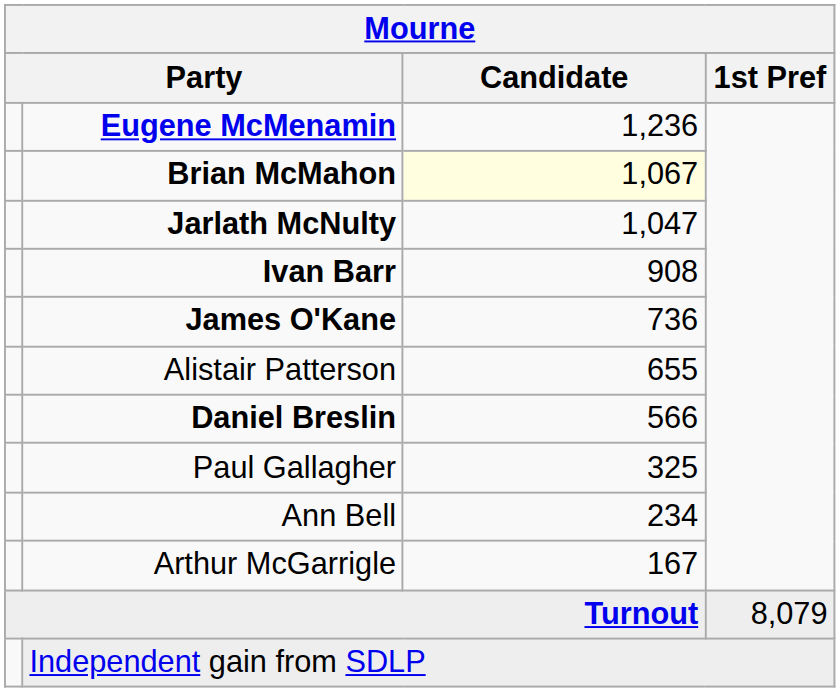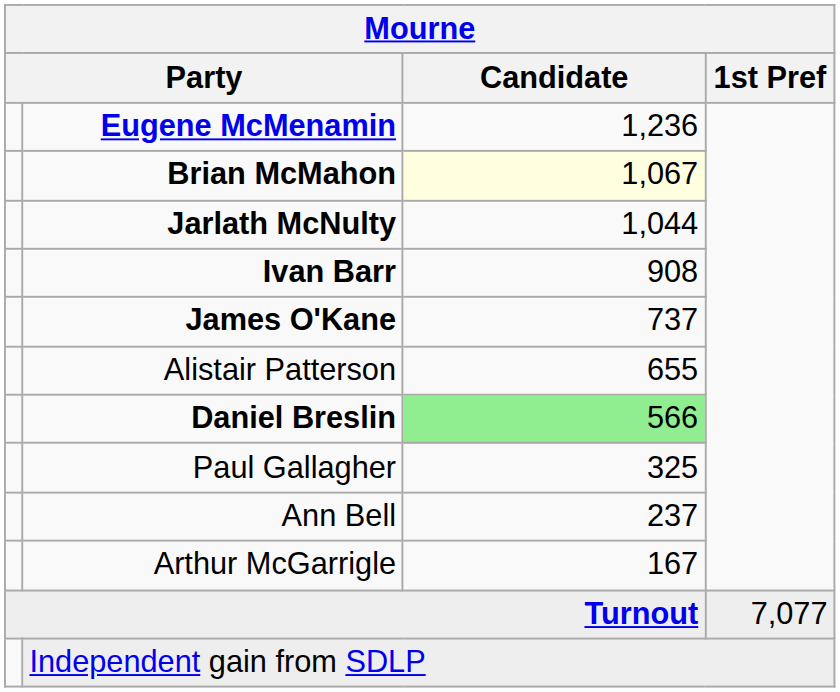Jarlath McNulty | Candidate: 1,047 -> 1,044
James O'Kane | Candidate: 736 -> 737
Daniel Breslin | Candidate: no background -> lightgreen background
Ann Bell | Candidate: 234 -> 237
Turnout | 1st Pref: 8,079 -> 7,077
